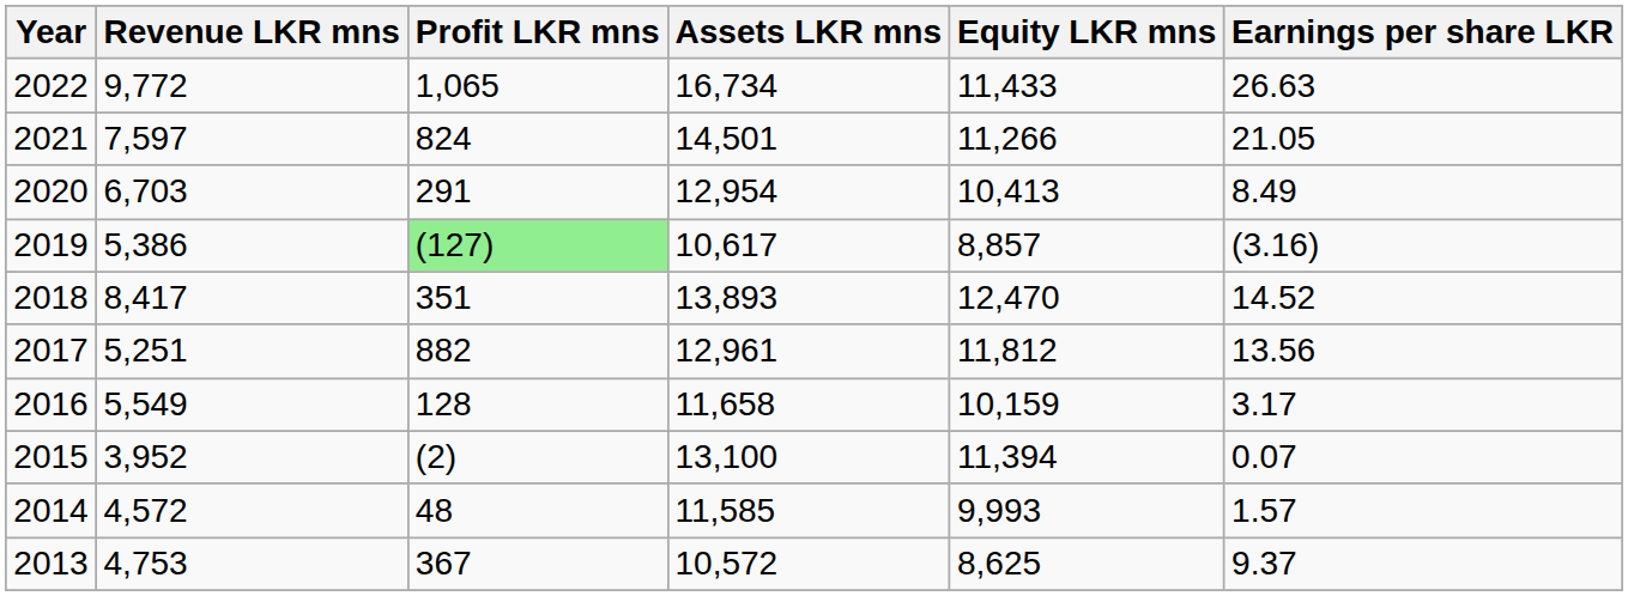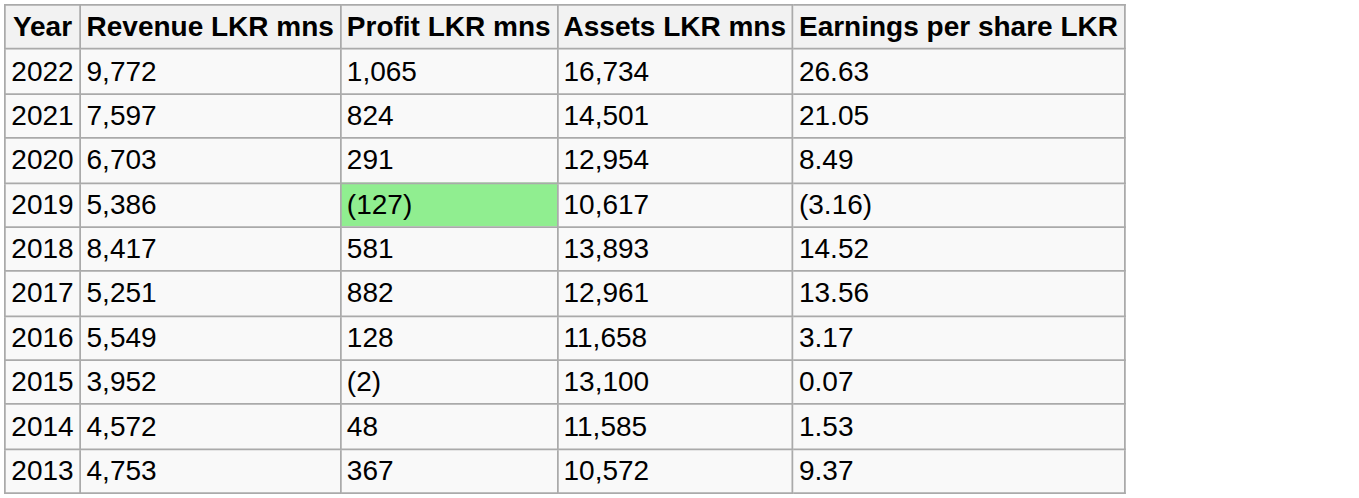- column: Equity LKR mns | 11,433 | 11,266 | 10,413 | 8,857 | 12,470 | 11,812 | 10,159 | 11,394 | 9,993 | 8,625
2018 | Profit LKR mns: 351 -> 581
2014 | Earnings per share LKR: 1.57 -> 1.53
